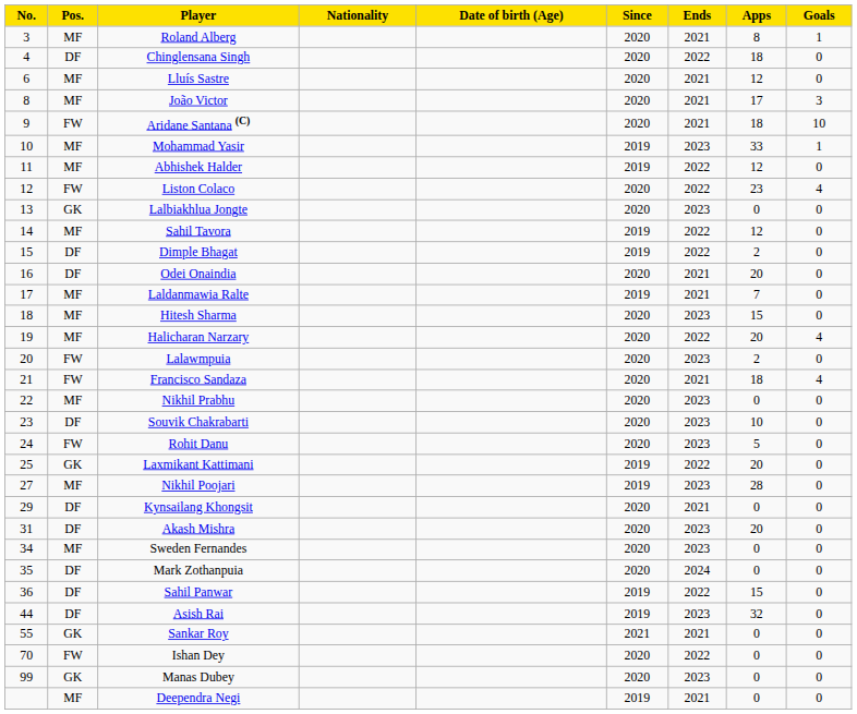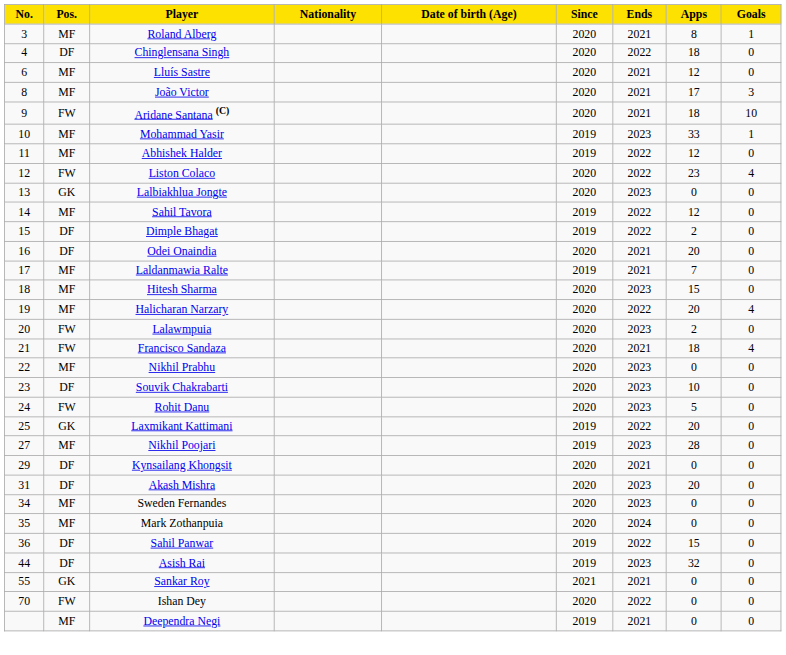Mark Zothanpuia | Pos.: DF -> MF
- row: 99 | GK | Manas Dubey | 2020 | 2023 | 0 | 0
